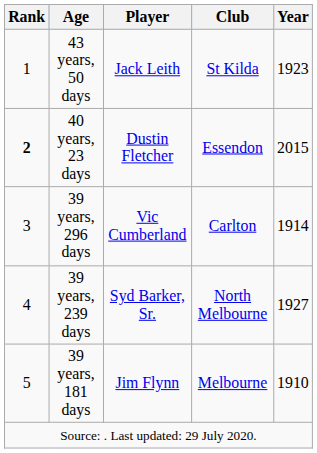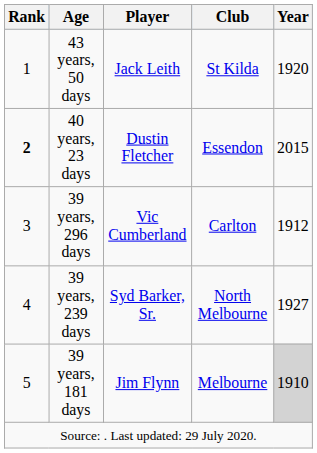43 years, 50 days | Year: 1923 -> 1920
39 years, 296 days | Year: 1914 -> 1912
39 years, 181 days | Year: no background -> lightgrey background
